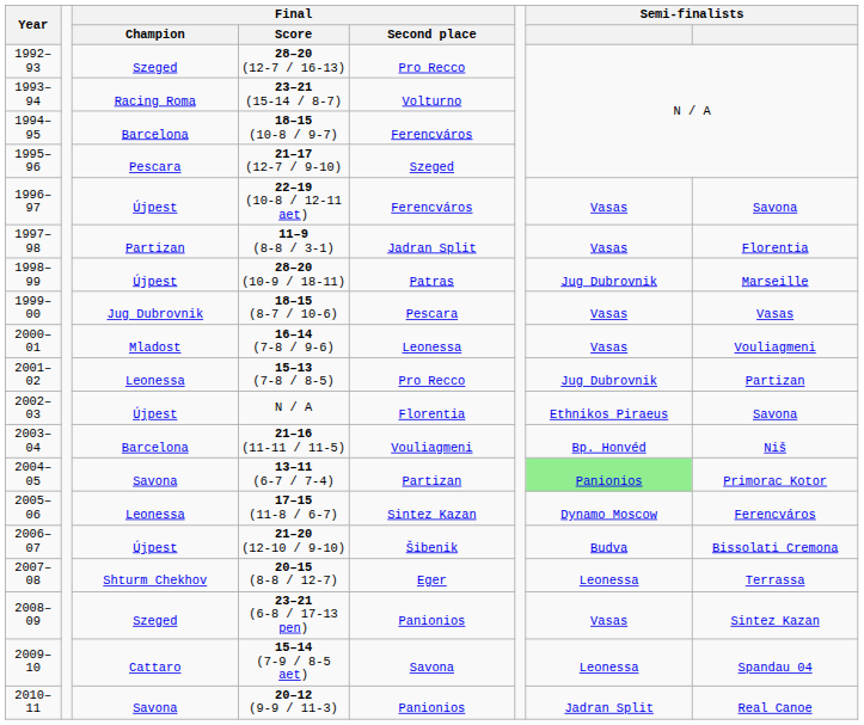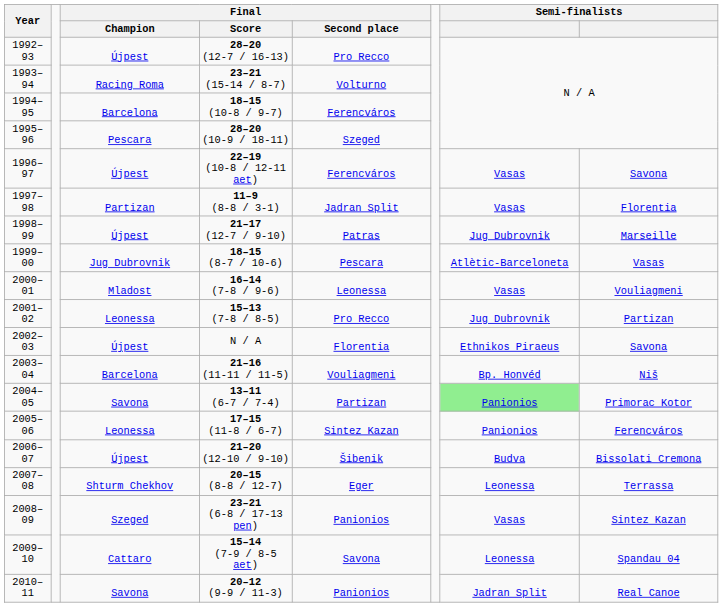1992–93 | Final / Champion: Szeged -> Újpest
1995–96 | Final / Score: 21–17 (12-7 / 9-10) -> 28–20 (10-9 / 18-11)
1998–99 | Final / Score: 28–20 (10-9 / 18-11) -> 21–17 (12-7 / 9-10)
1999–00 | column 7: Vasas -> Atlètic-Barceloneta
2005–06 | column 7: Dynamo Moscow -> Panionios
